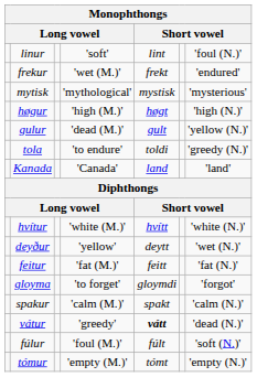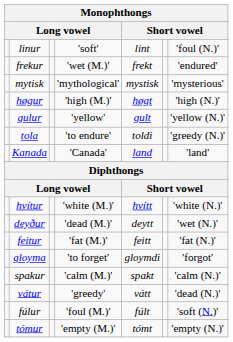gulur | column 4: 'dead (M.)' -> 'yellow'
deyður | column 4: 'yellow' -> 'dead (M.)'
vátur | column 5: bold -> normal
